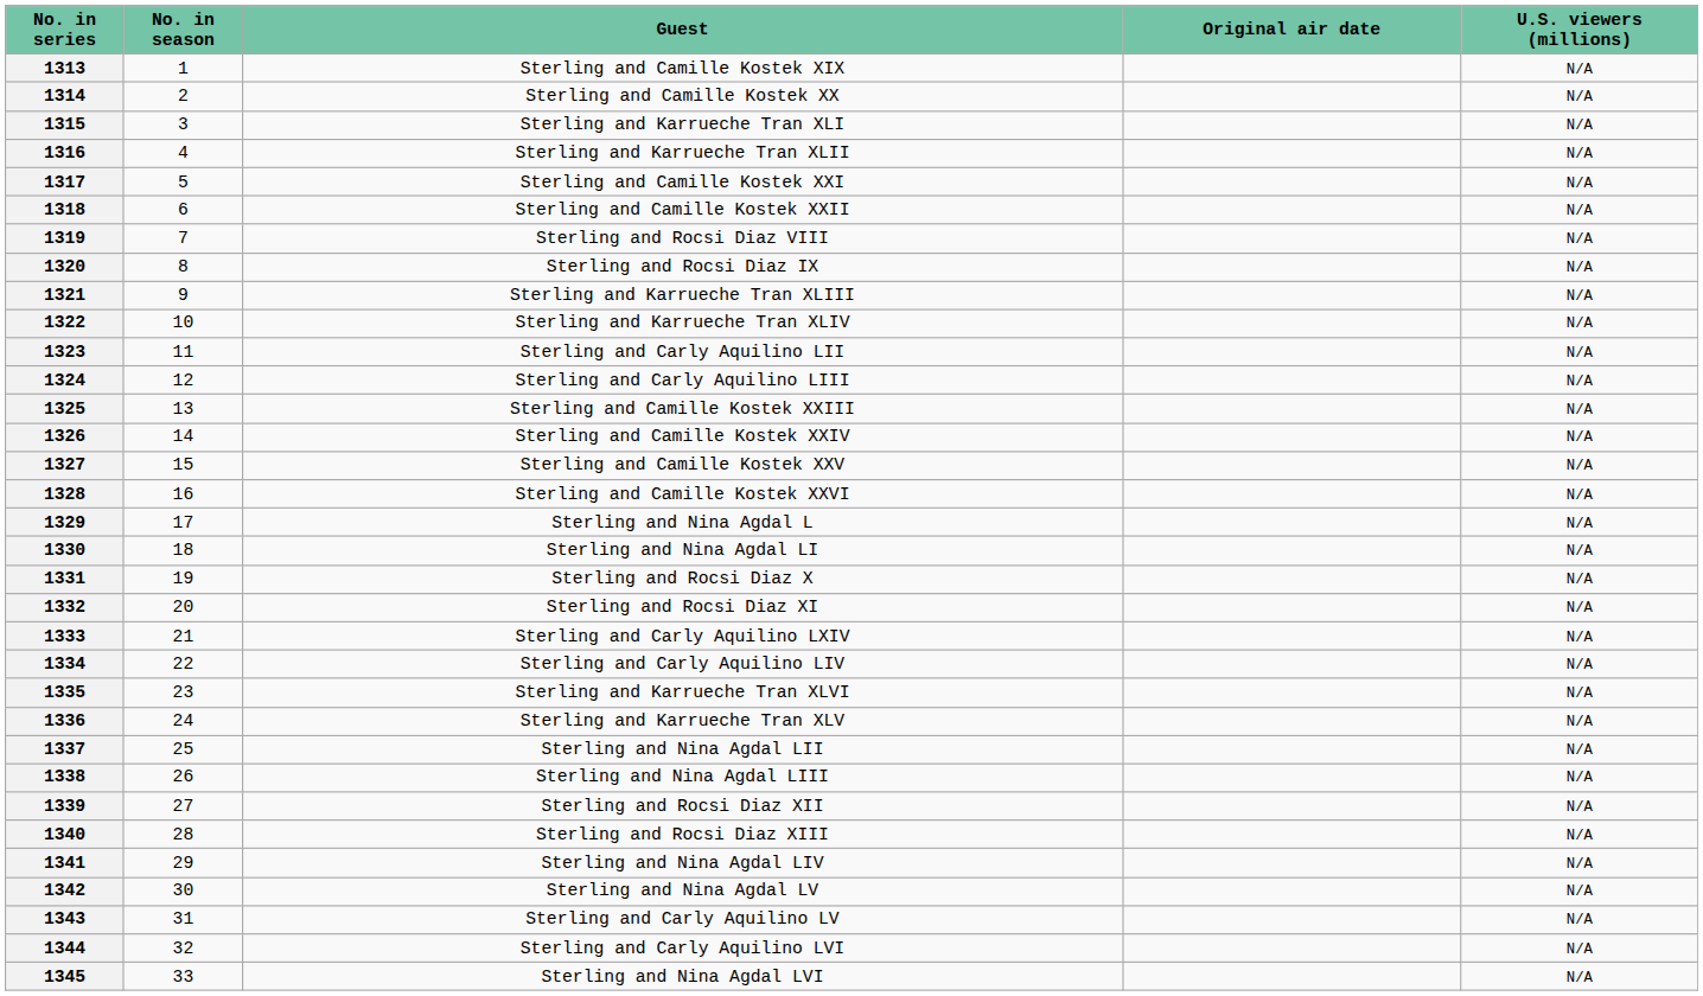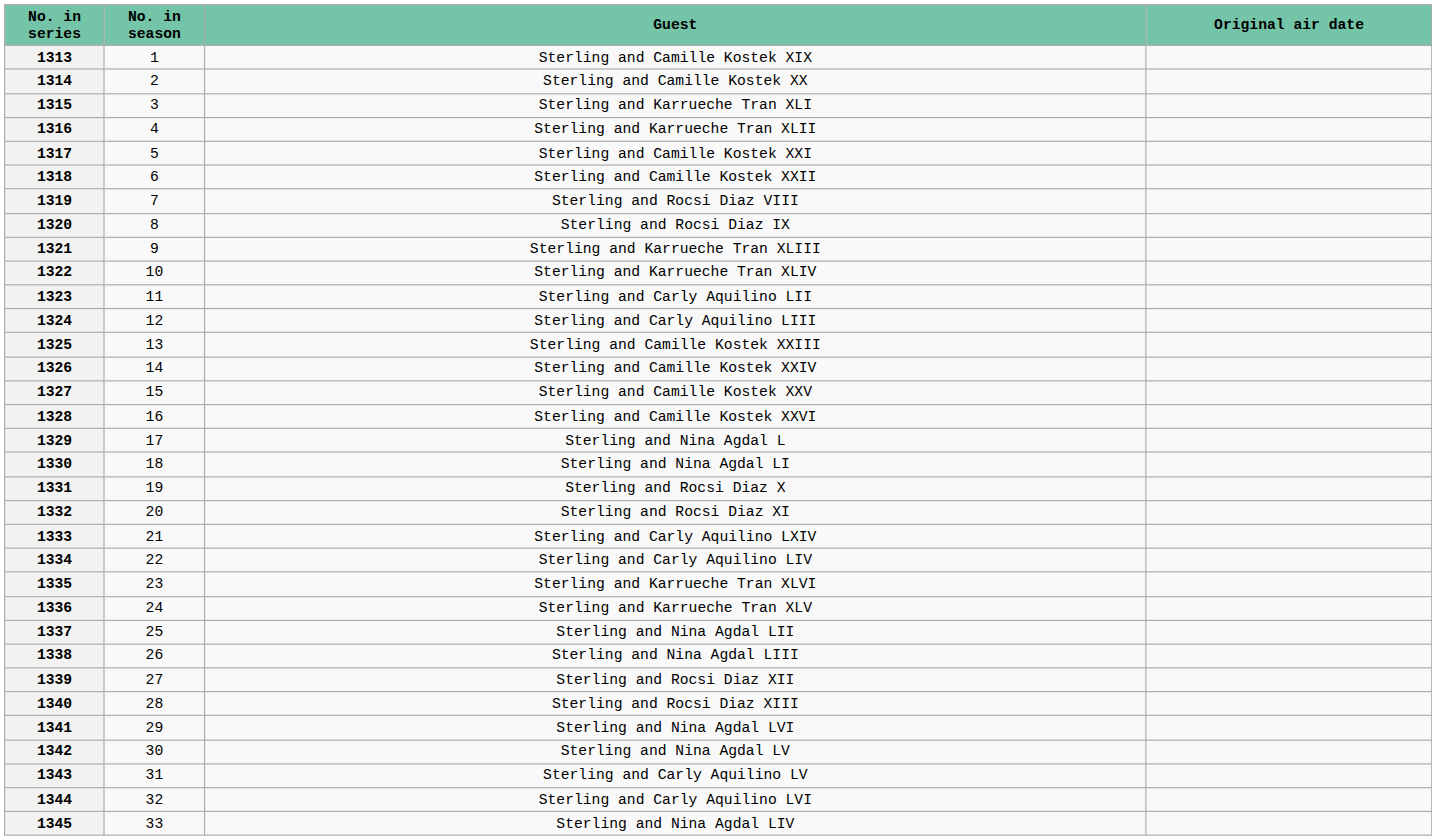- column: U.S. viewers (millions) | N/A | N/A | N/A | N/A | N/A | N/A | N/A | N/A | N/A | N/A | N/A | N/A | N/A | N/A | N/A | N/A | N/A | N/A | N/A | N/A | N/A | N/A | N/A | N/A | N/A | N/A | N/A | N/A | N/A | N/A | N/A | N/A | N/A
1341 | Guest: Sterling and Nina Agdal LIV -> Sterling and Nina Agdal LVI
1345 | Guest: Sterling and Nina Agdal LVI -> Sterling and Nina Agdal LIV
